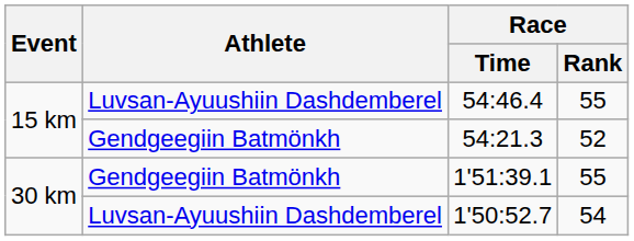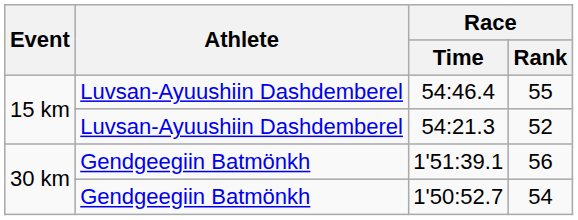54:21.3 | Athlete: Gendgeegiin Batmönkh -> Luvsan-Ayuushiin Dashdemberel
1'51:39.1 | Race / Rank: 55 -> 56
1'50:52.7 | Athlete: Luvsan-Ayuushiin Dashdemberel -> Gendgeegiin Batmönkh
